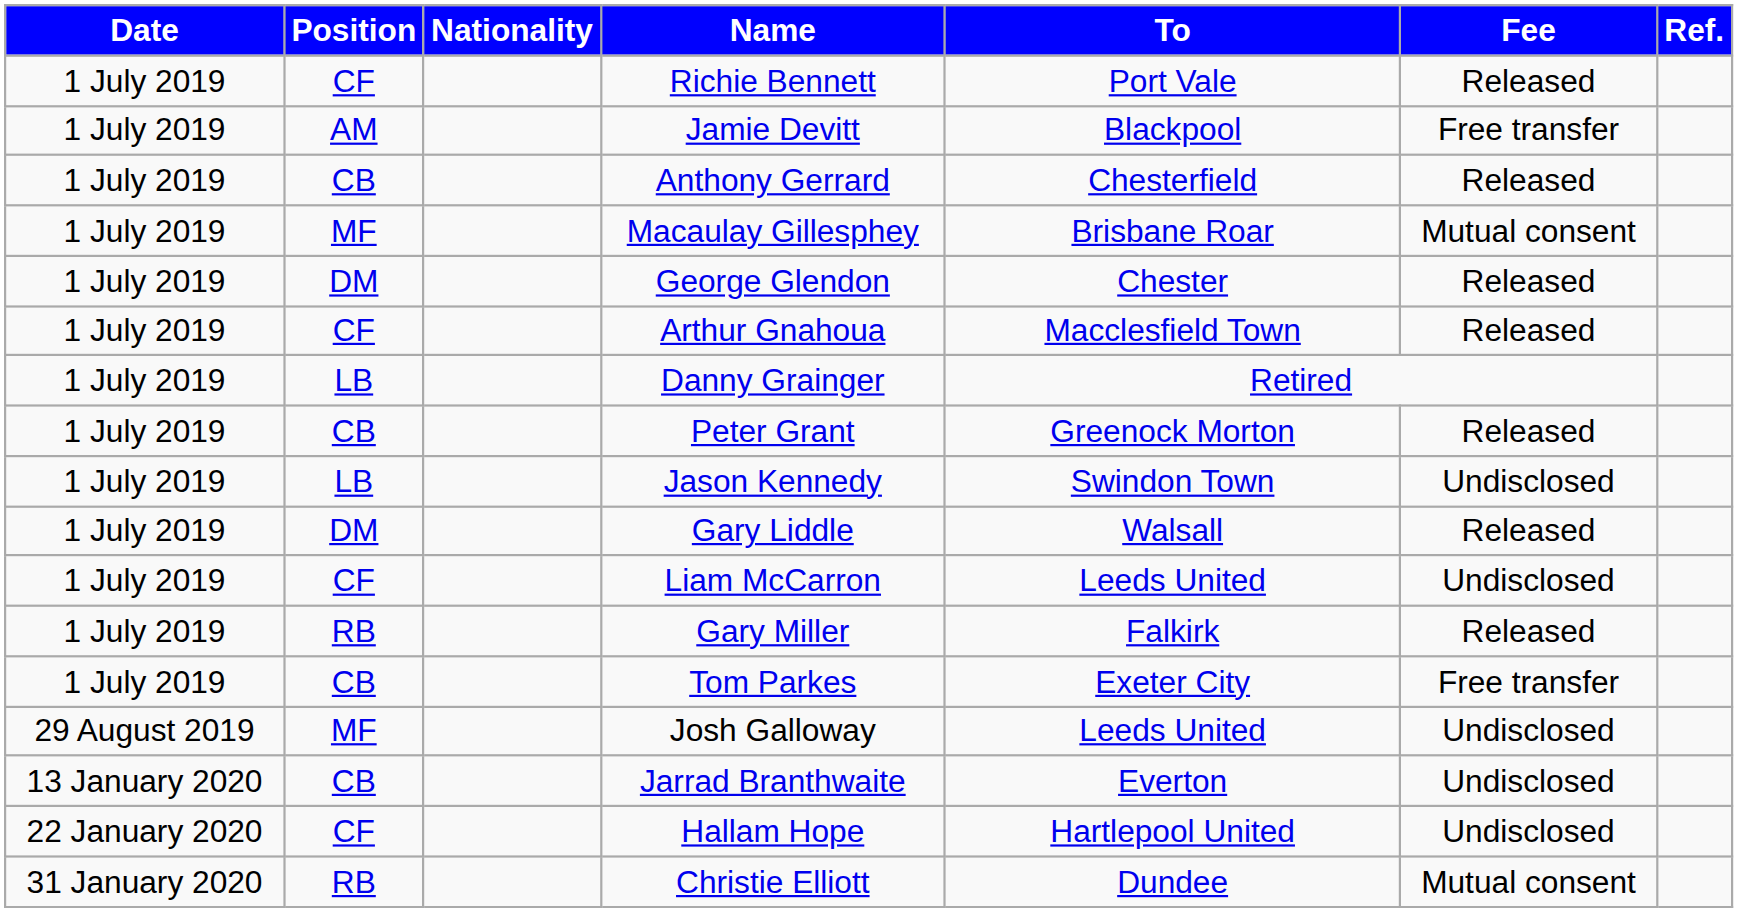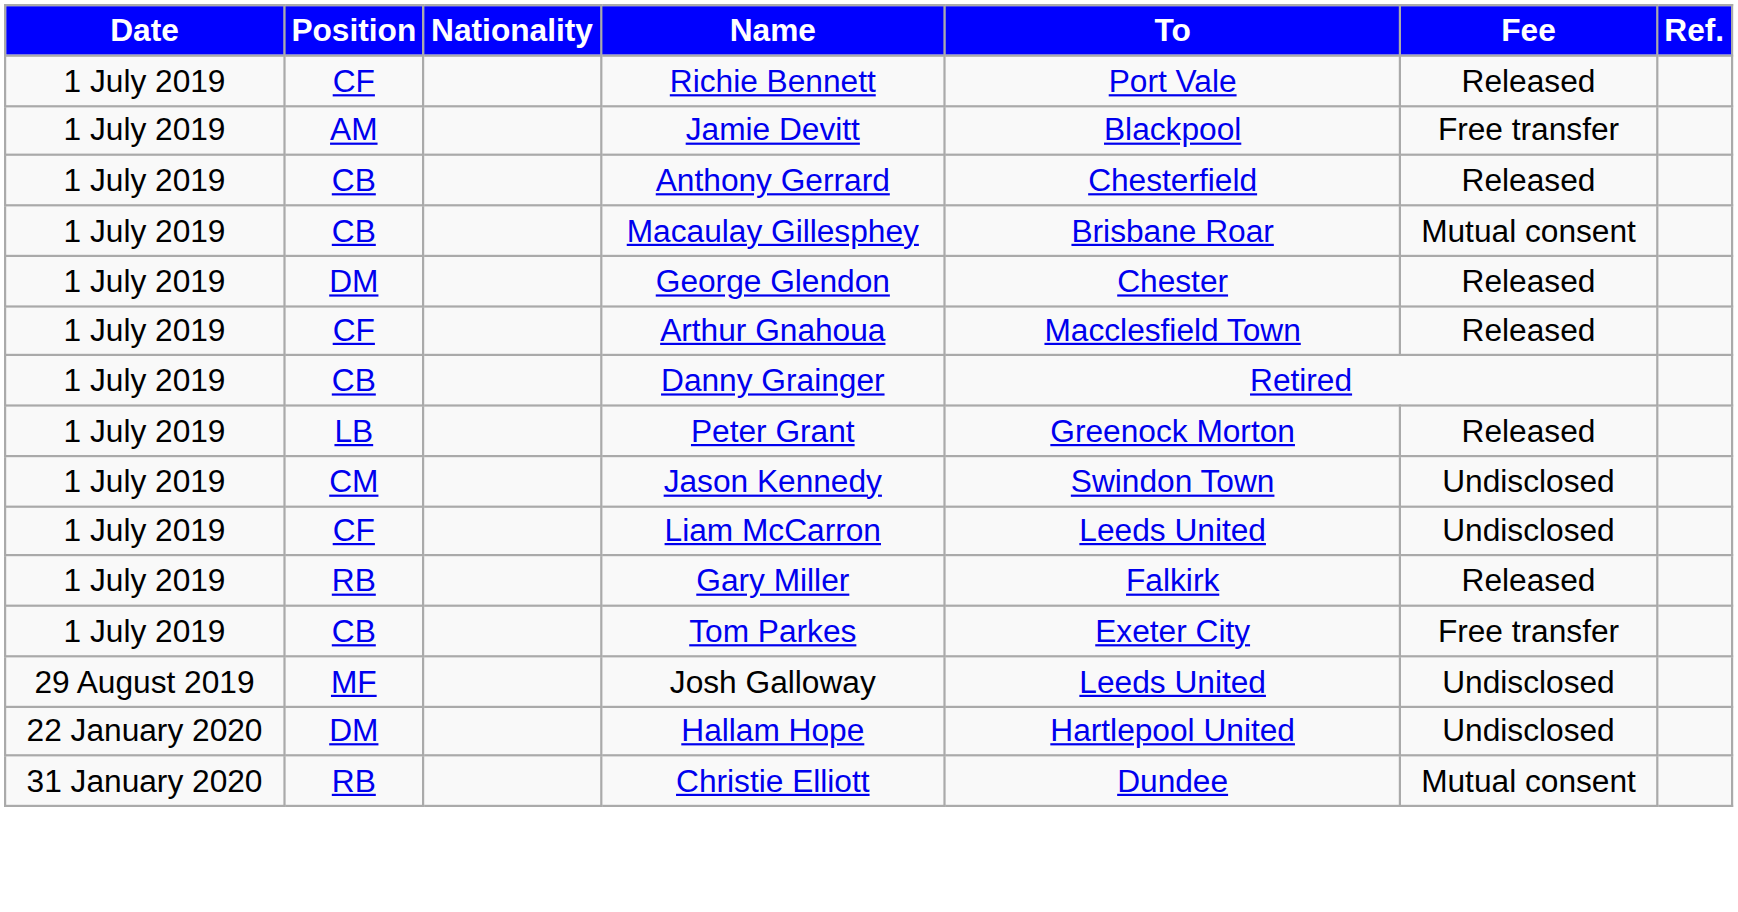Macaulay Gillesphey | Position: MF -> CB
Danny Grainger | Position: LB -> CB
Peter Grant | Position: CB -> LB
Jason Kennedy | Position: LB -> CM
- row: 1 July 2019 | DM | Gary Liddle | Walsall | Released
- row: 13 January 2020 | CB | Jarrad Branthwaite | Everton | Undisclosed
Hallam Hope | Position: CF -> DM
